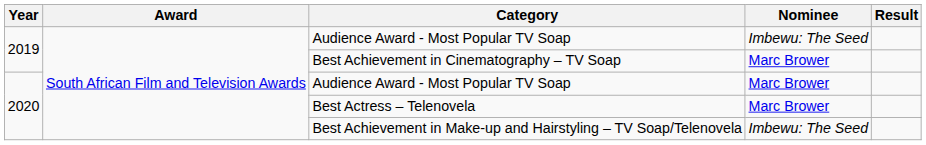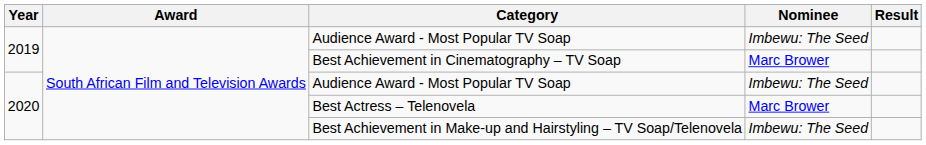2020 / Audience Award - Most Popular TV Soap | Nominee: Marc Brower -> Imbewu: The Seed
